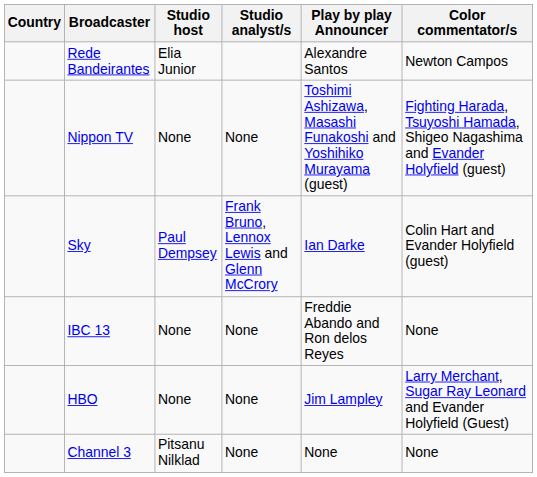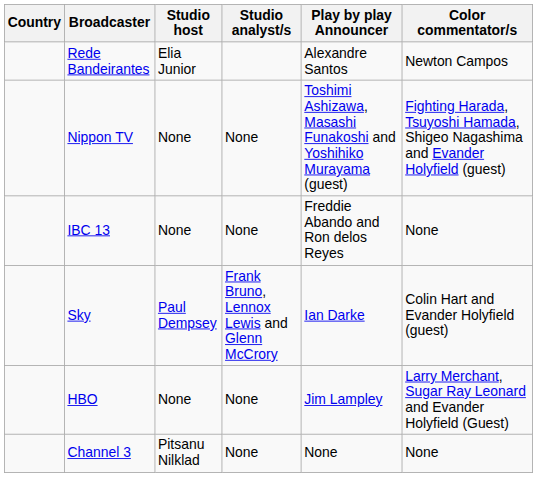rows swapped: IBC 13 <-> Sky
